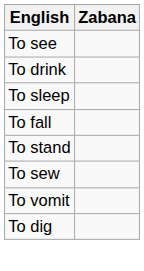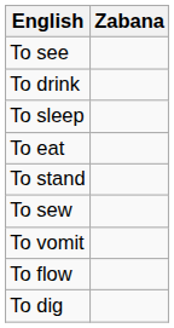- row: To fall
+ row: To eat
+ row: To flow
